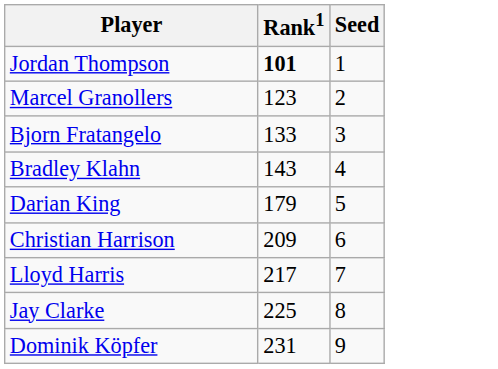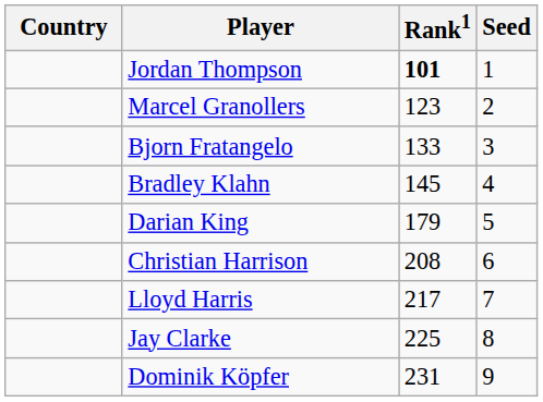+ column: Country
Bradley Klahn | Rank1: 143 -> 145
Christian Harrison | Rank1: 209 -> 208
